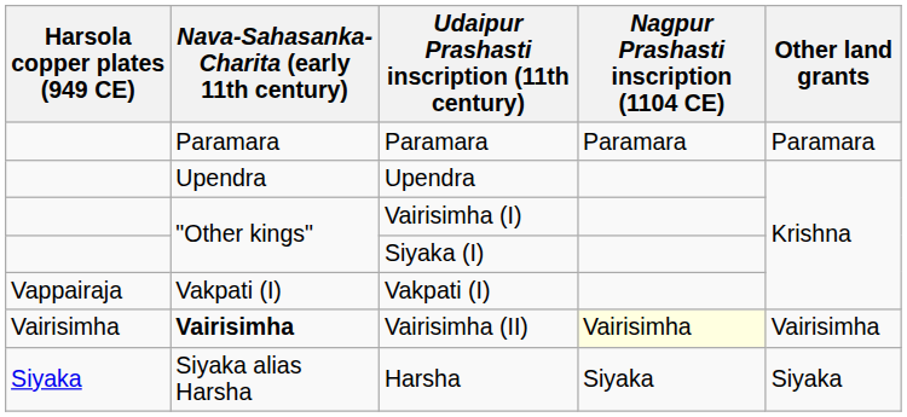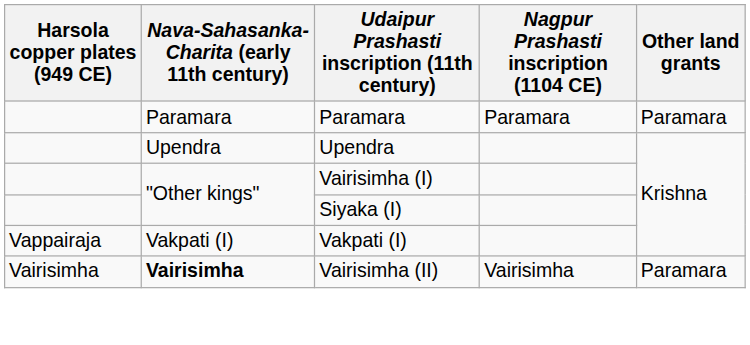Vairisimha (II) | Nagpur Prashasti inscription (1104 CE): lightyellow background -> no background
Vairisimha (II) | Other land grants: Vairisimha -> Paramara
- row: Siyaka | Siyaka alias Harsha | Harsha | Siyaka | Siyaka
